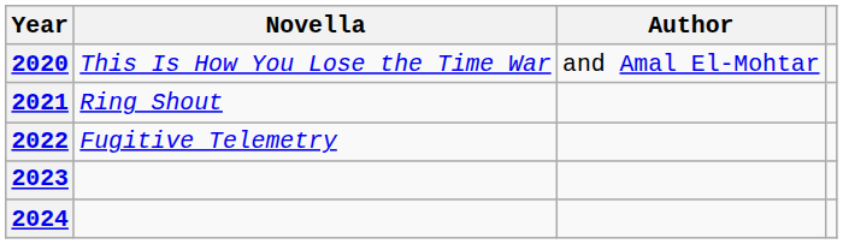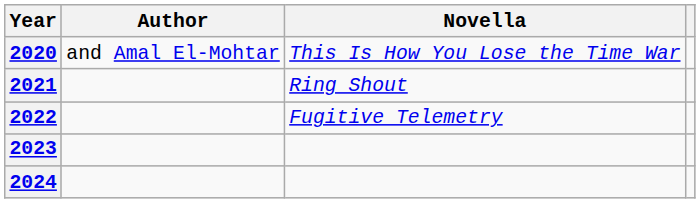columns swapped: Novella <-> Author
